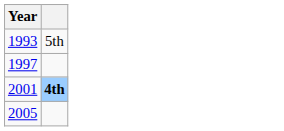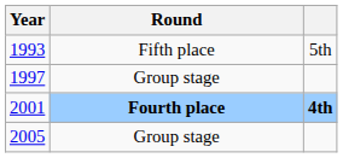+ column: Round | Fifth place | Group stage | Fourth place | Group stage
